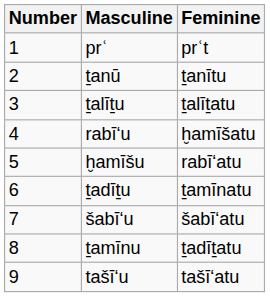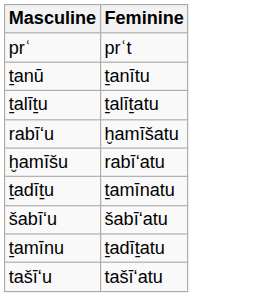- column: Number | 1 | 2 | 3 | 4 | 5 | 6 | 7 | 8 | 9
